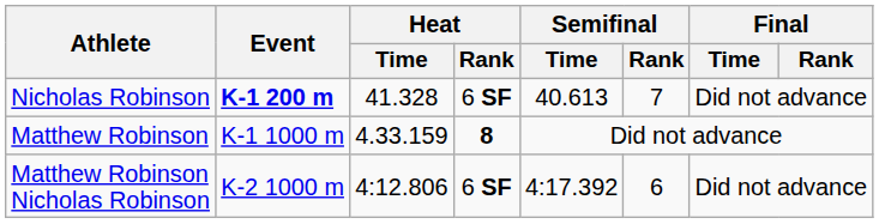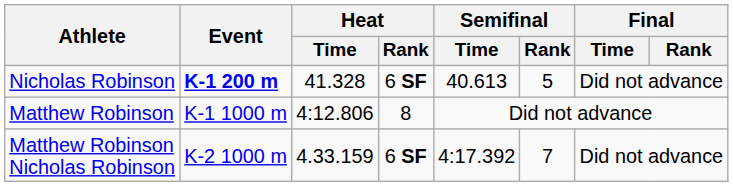Nicholas Robinson | Semifinal / Rank: 7 -> 5
Matthew Robinson | Heat / Time: 4.33.159 -> 4:12.806
Matthew Robinson | Heat / Rank: bold -> normal
Matthew Robinson Nicholas Robinson | Heat / Time: 4:12.806 -> 4.33.159
Matthew Robinson Nicholas Robinson | Semifinal / Rank: 6 -> 7
